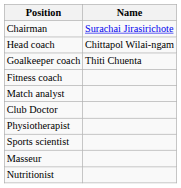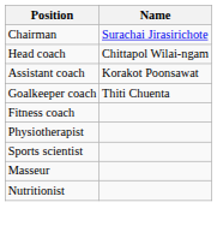+ row: Assistant coach | Korakot Poonsawat
- row: Match analyst
- row: Club Doctor
